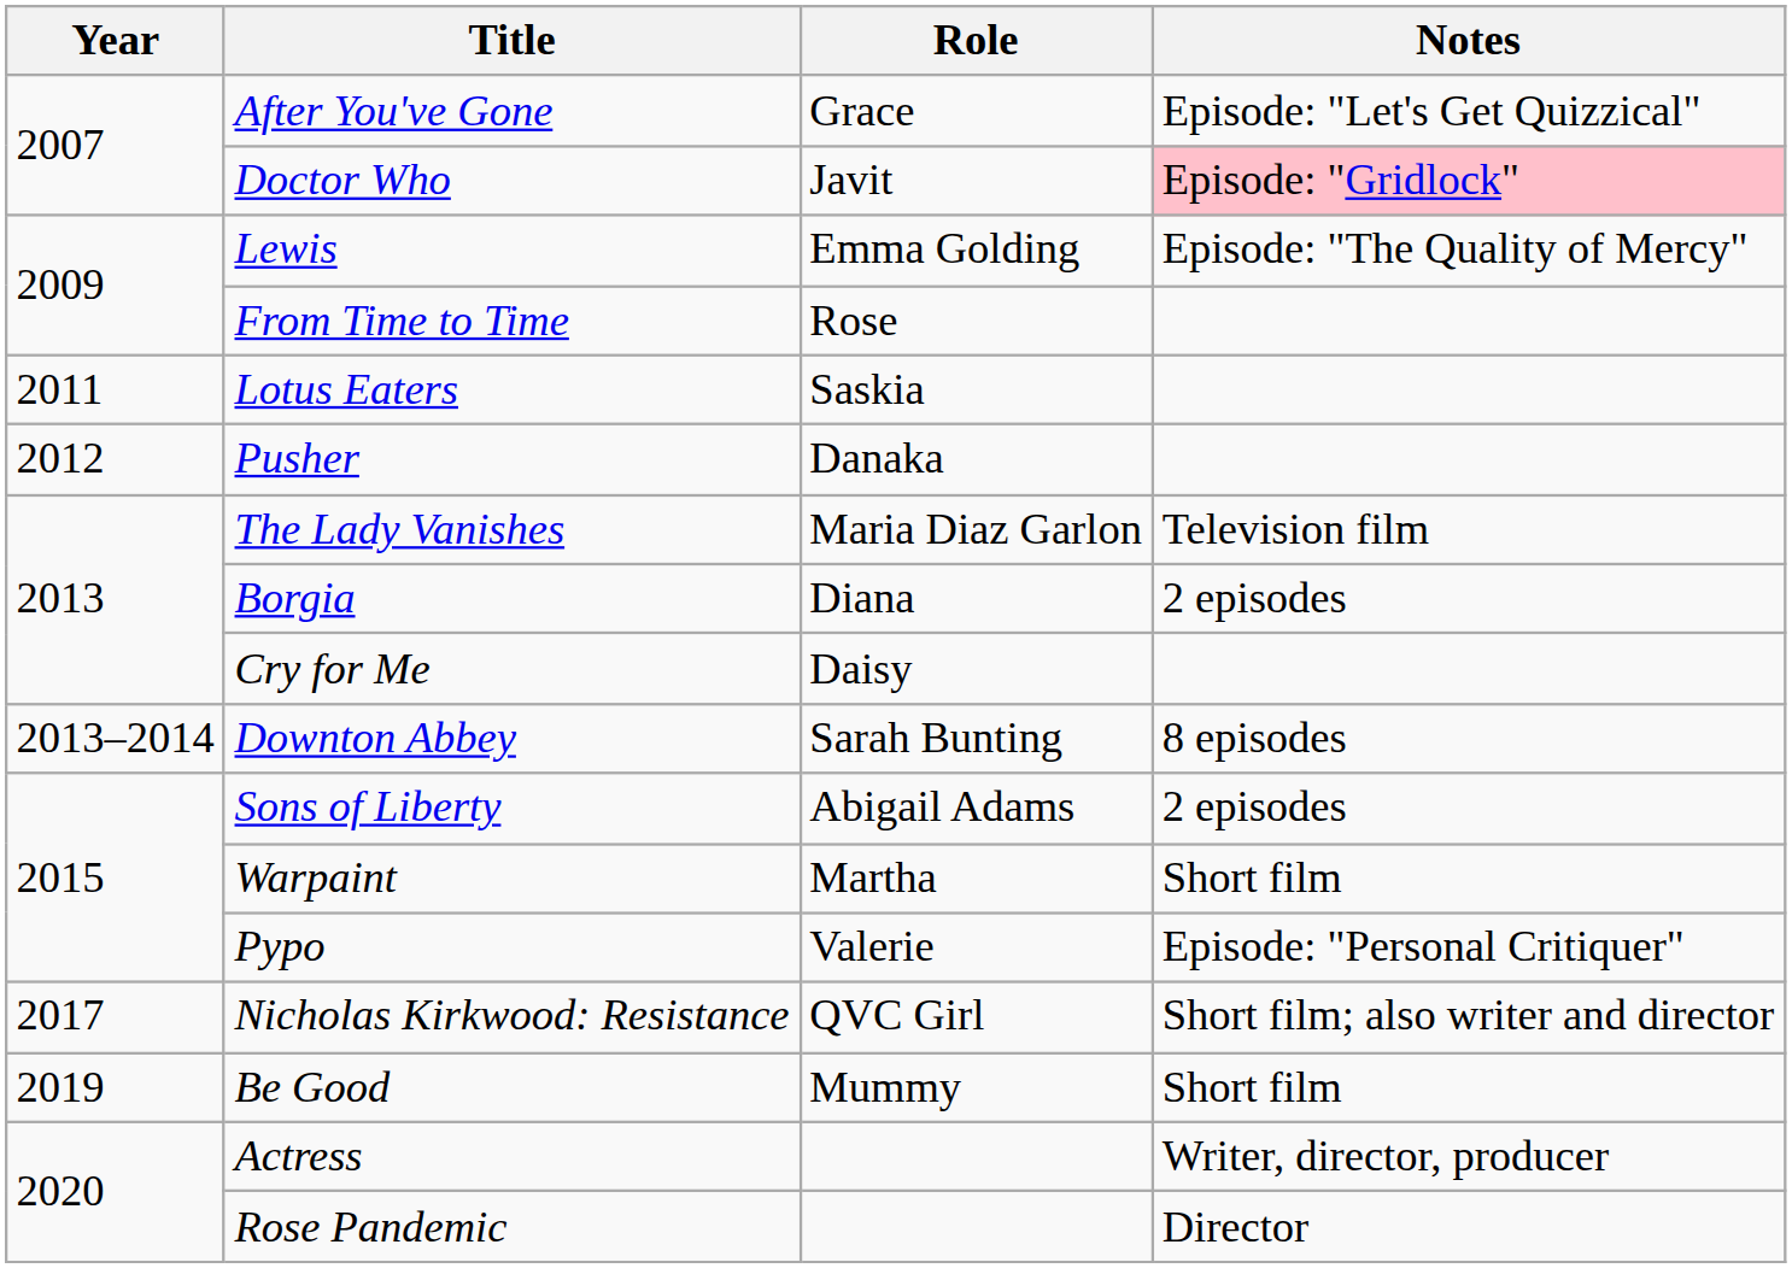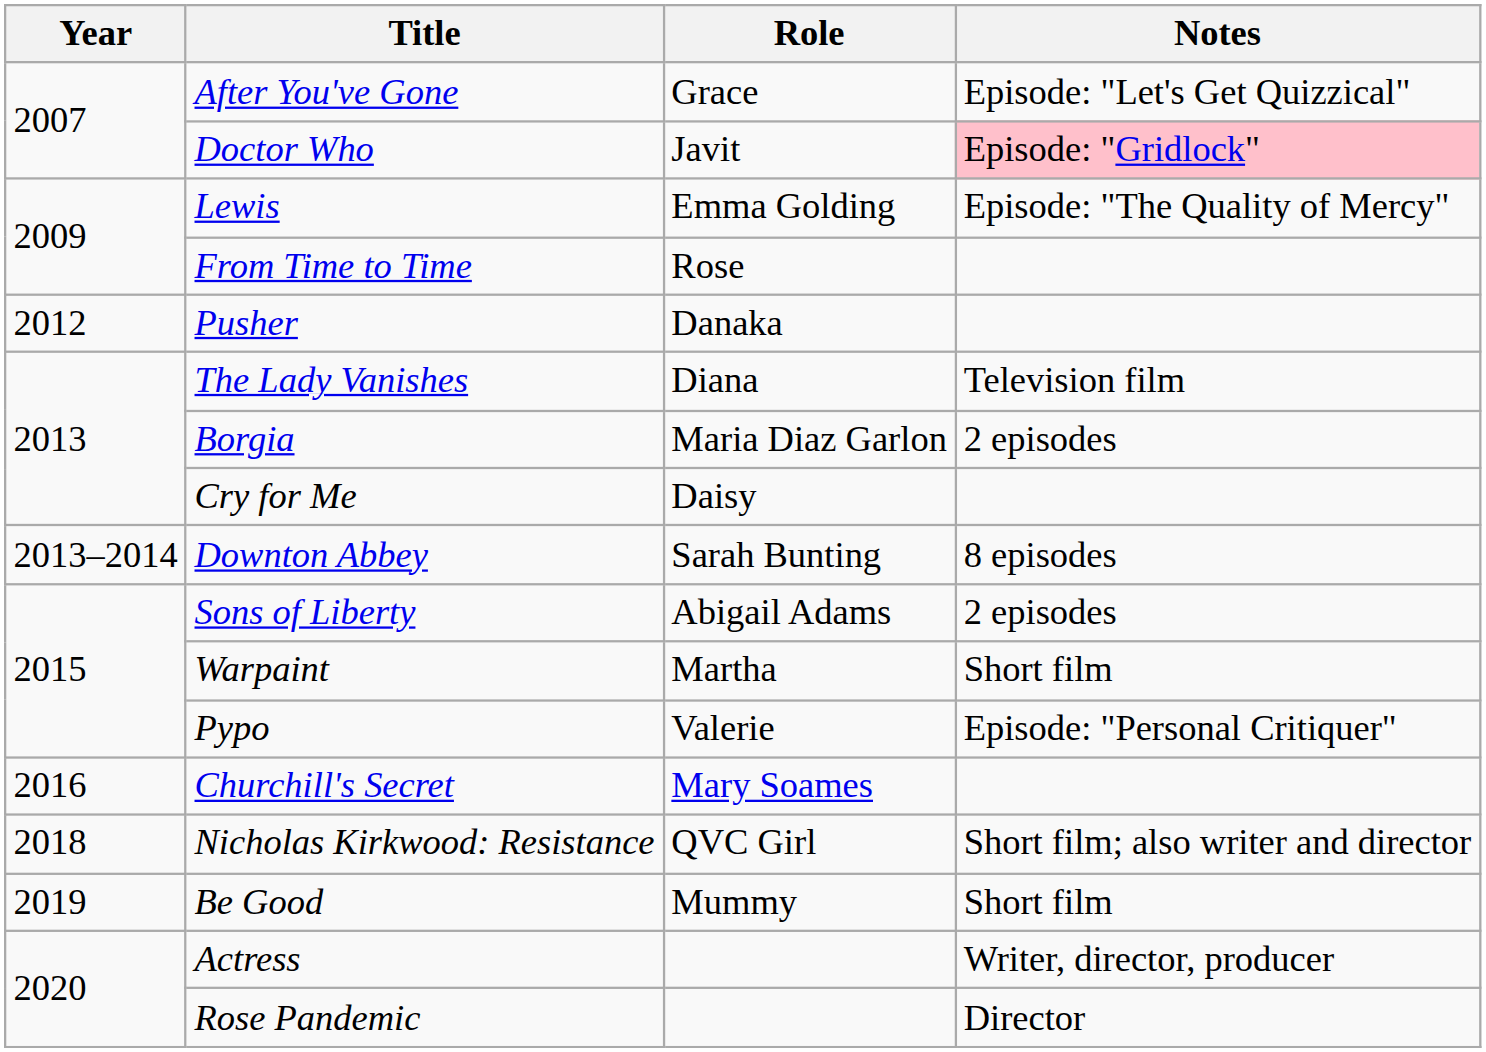- row: 2011 | Lotus Eaters | Saskia
The Lady Vanishes | Role: Maria Diaz Garlon -> Diana
Borgia | Role: Diana -> Maria Diaz Garlon
+ row: 2016 | Churchill's Secret | Mary Soames
Nicholas Kirkwood: Resistance | Year: 2017 -> 2018
